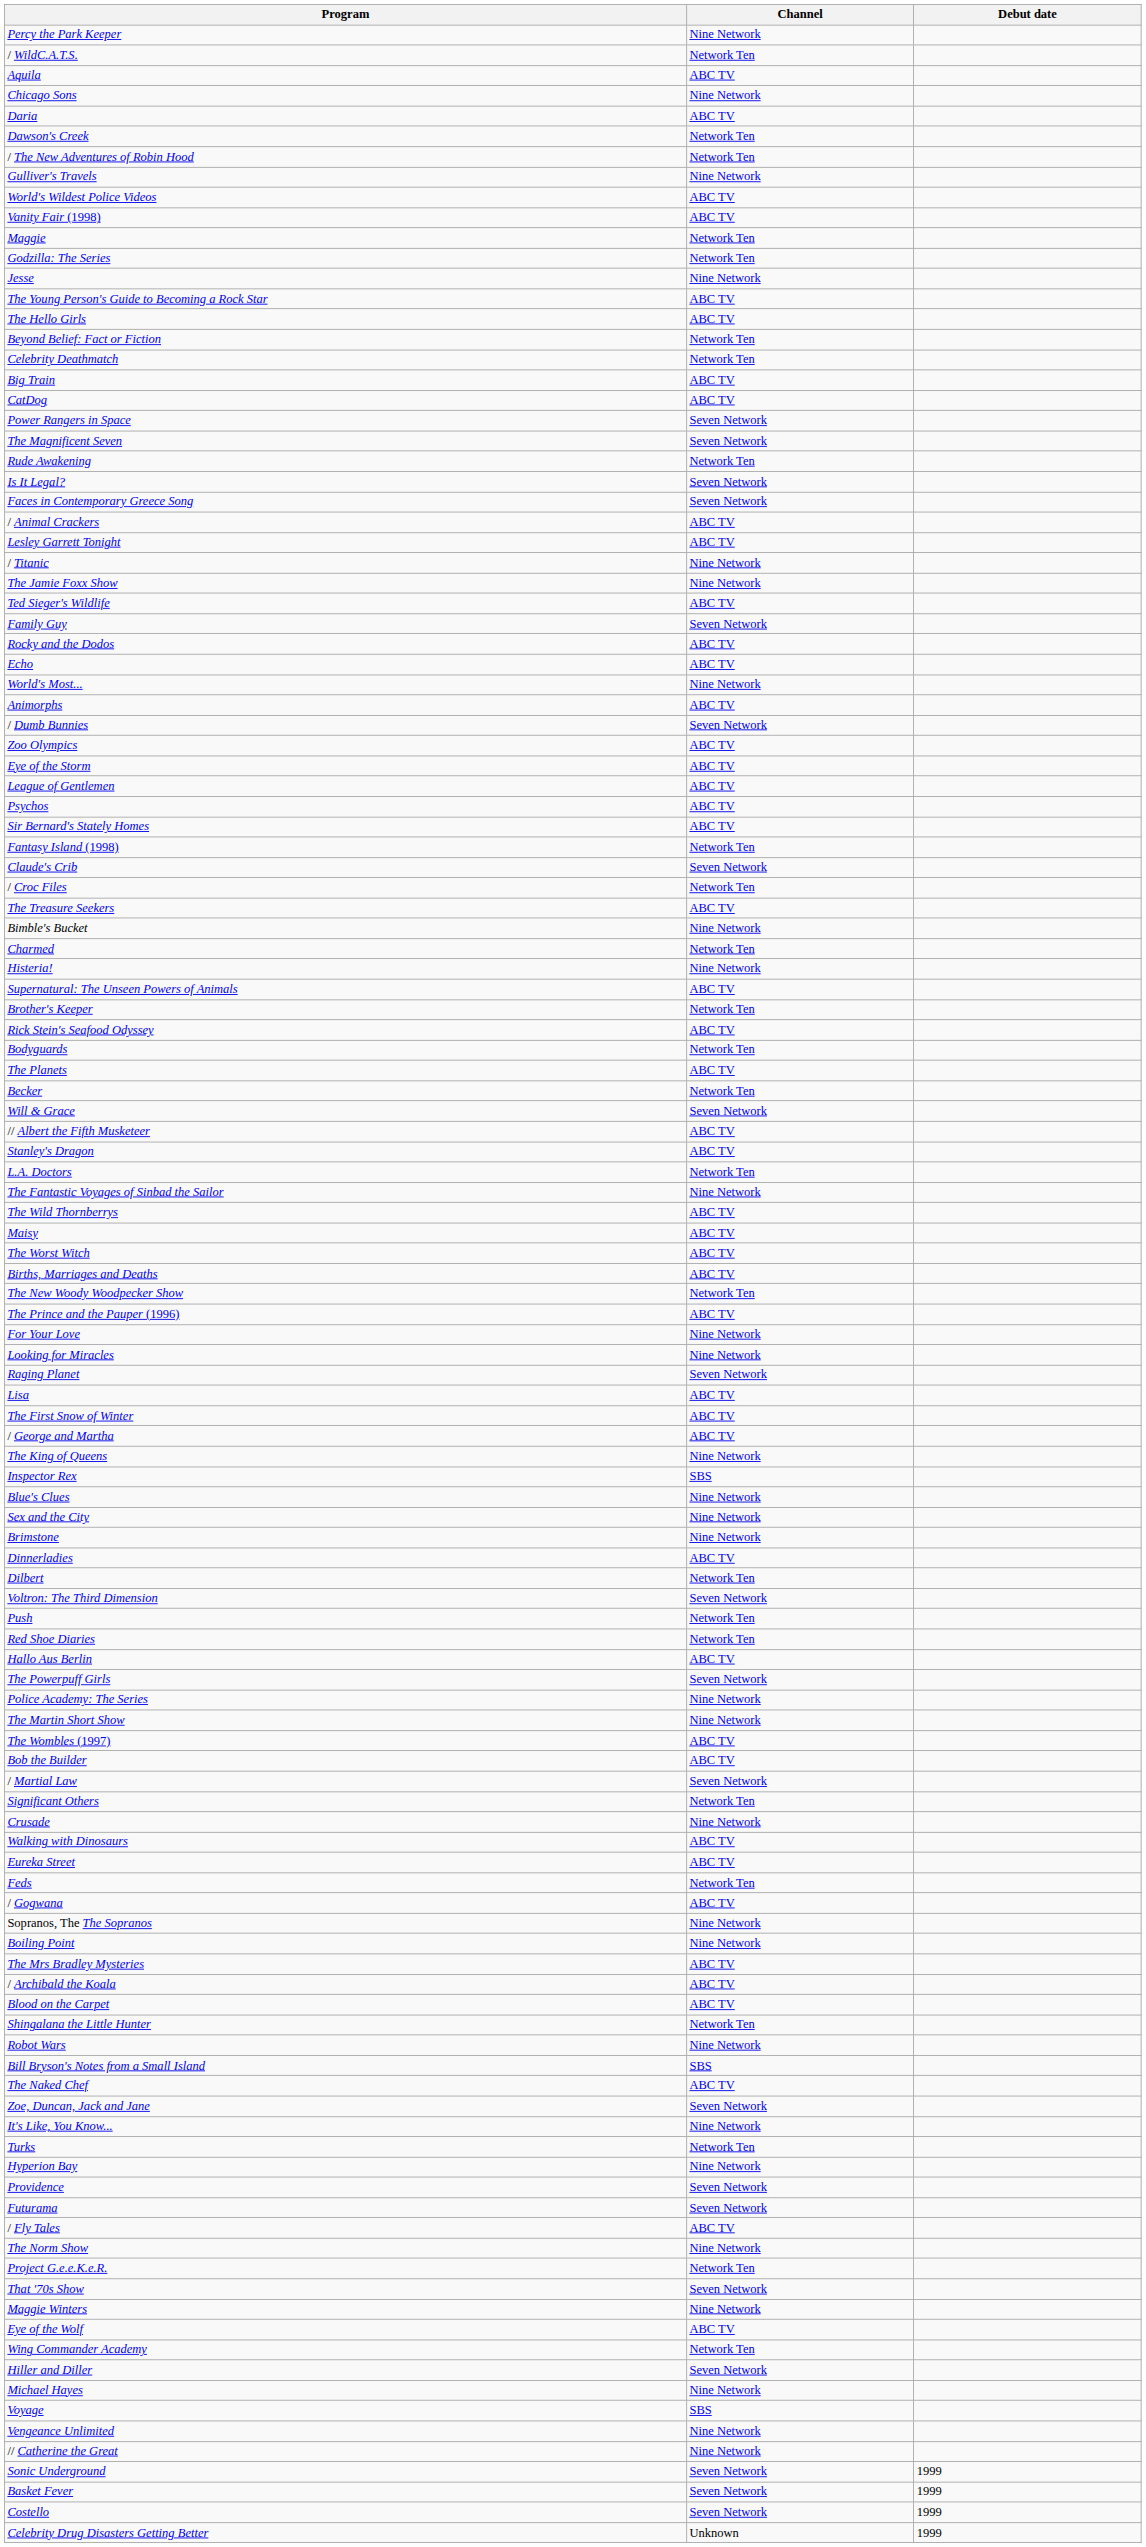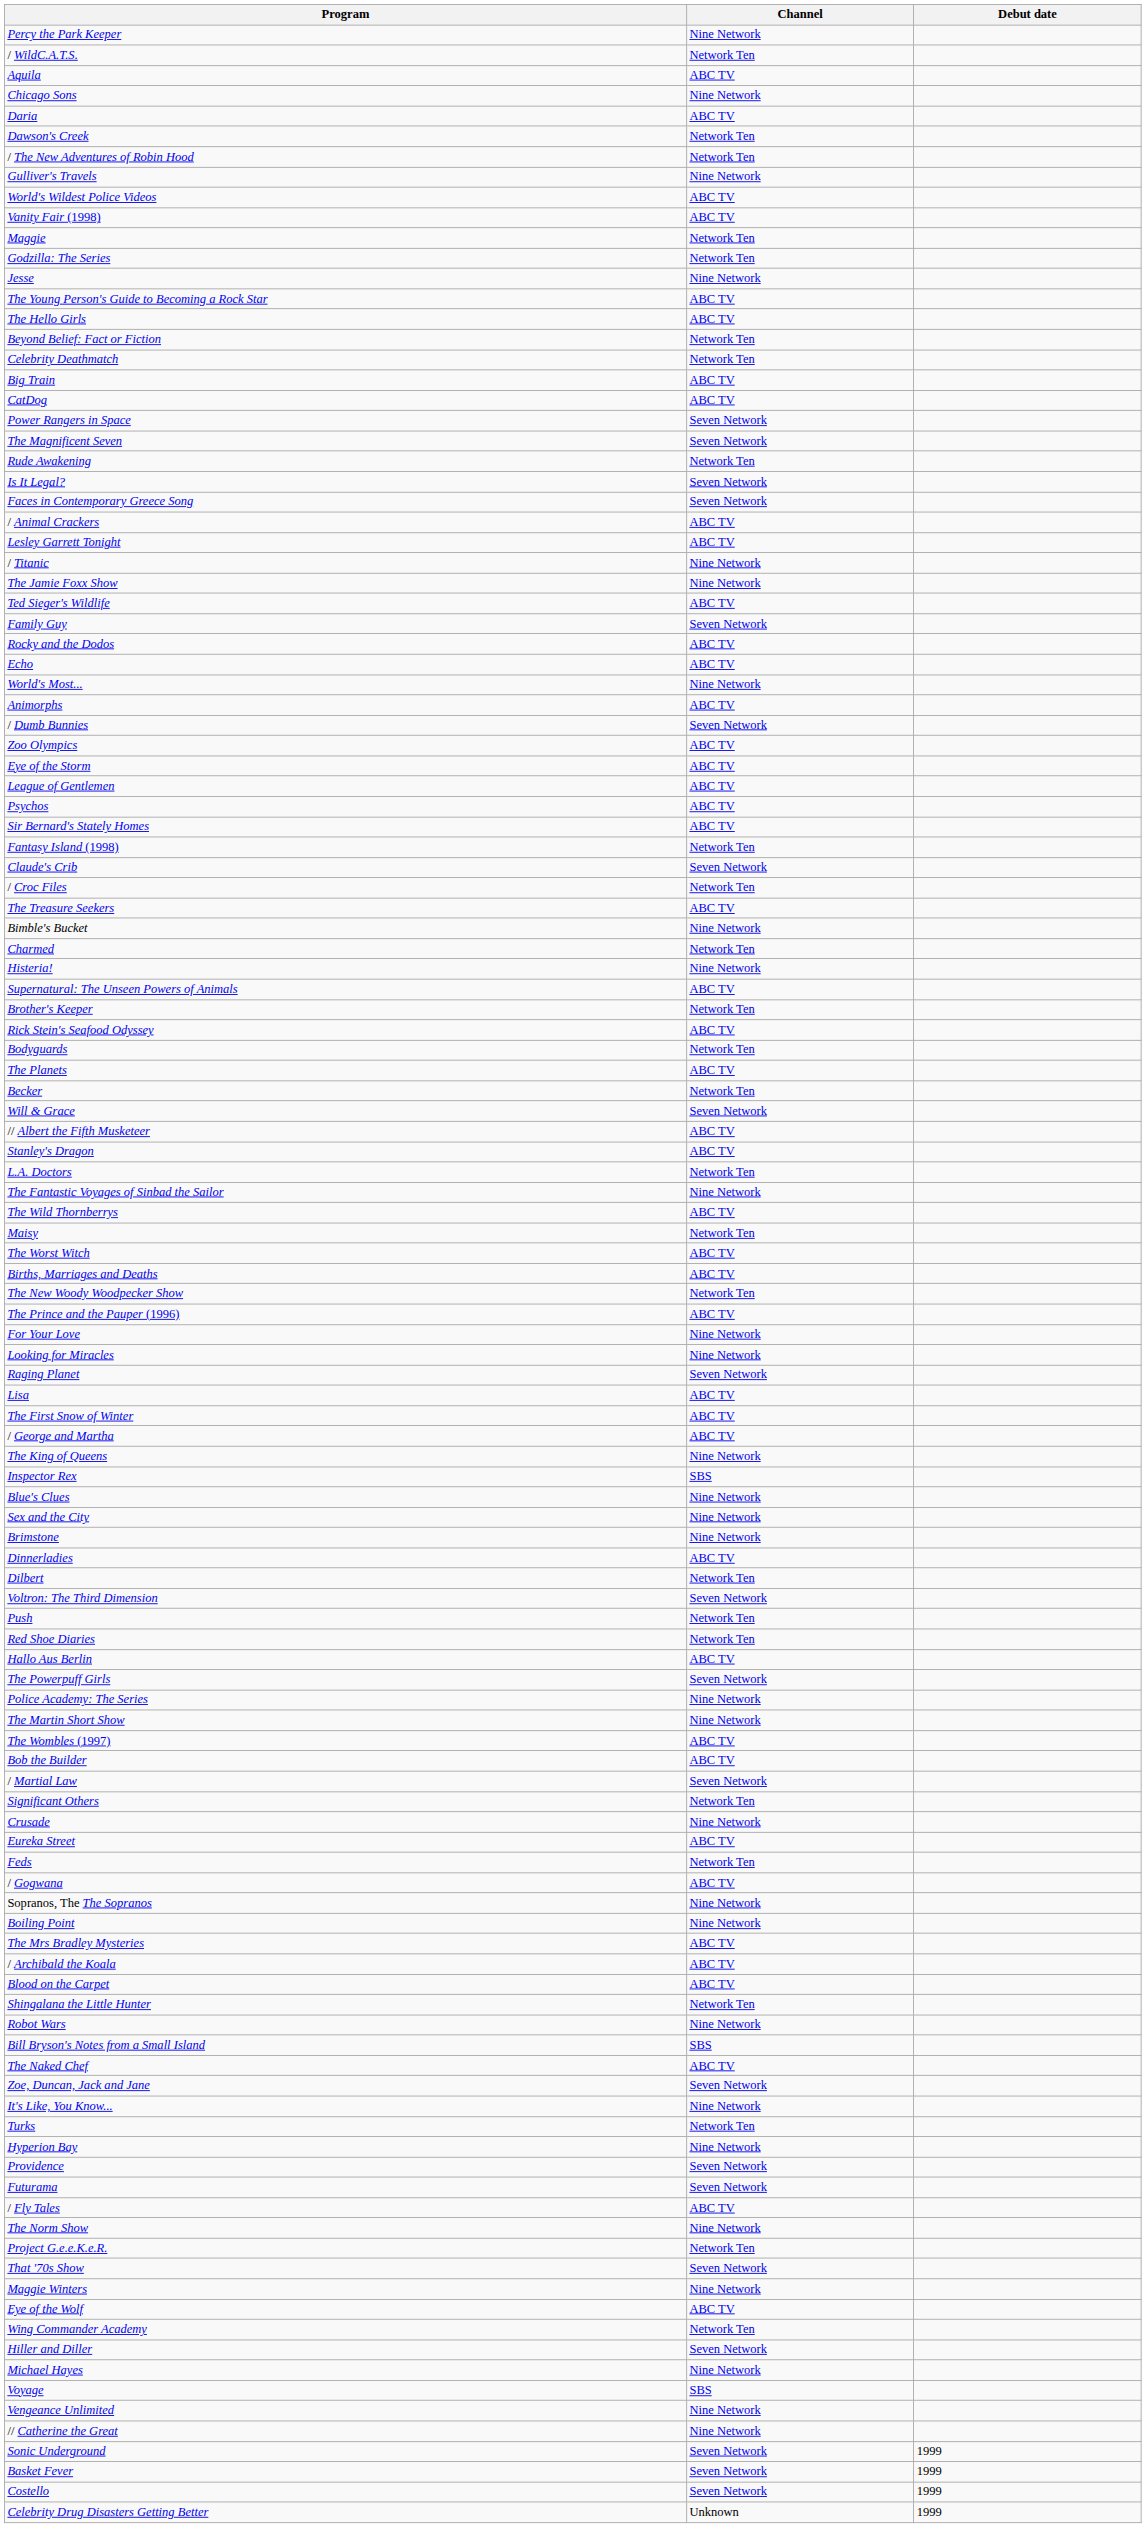Maisy | Channel: ABC TV -> Network Ten
- row: Walking with Dinosaurs | ABC TV
